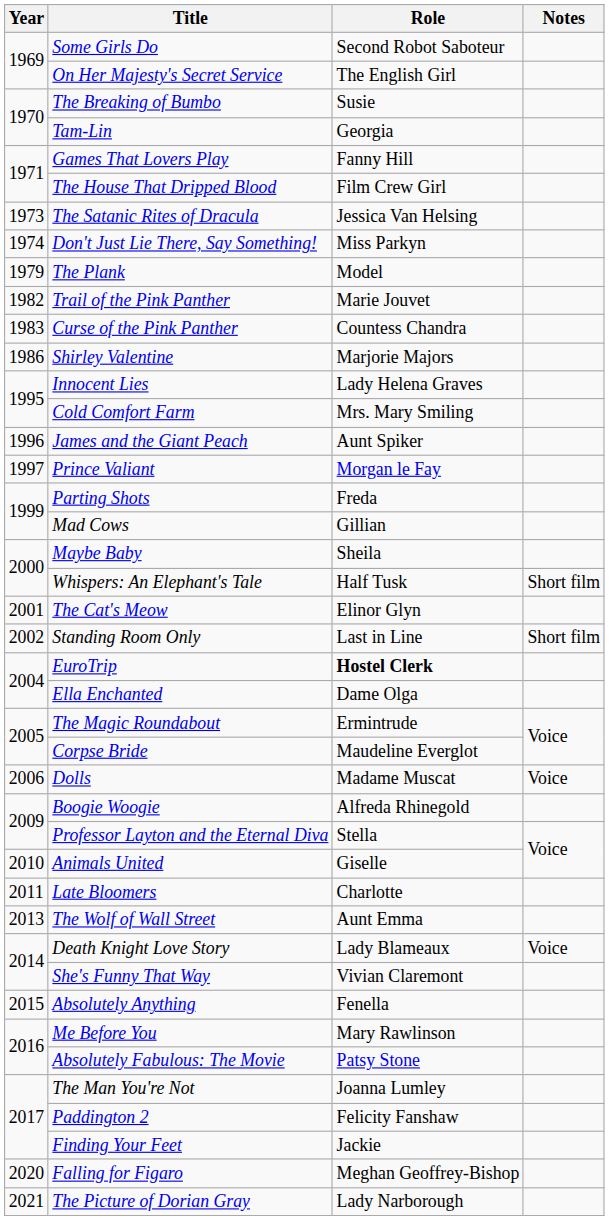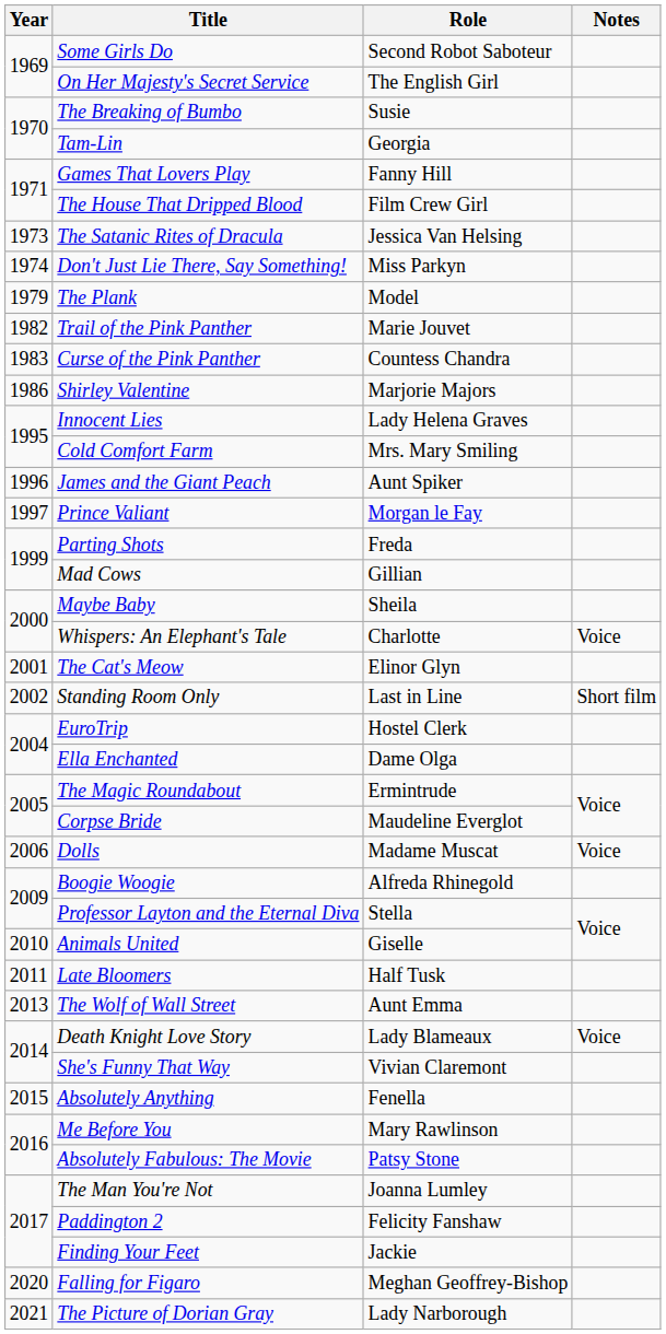Whispers: An Elephant's Tale | Role: Half Tusk -> Charlotte
Whispers: An Elephant's Tale | Notes: Short film -> Voice
EuroTrip | Role: bold -> normal
Late Bloomers | Role: Charlotte -> Half Tusk
